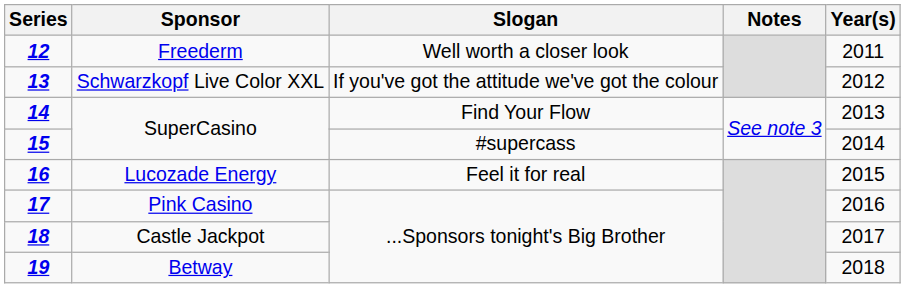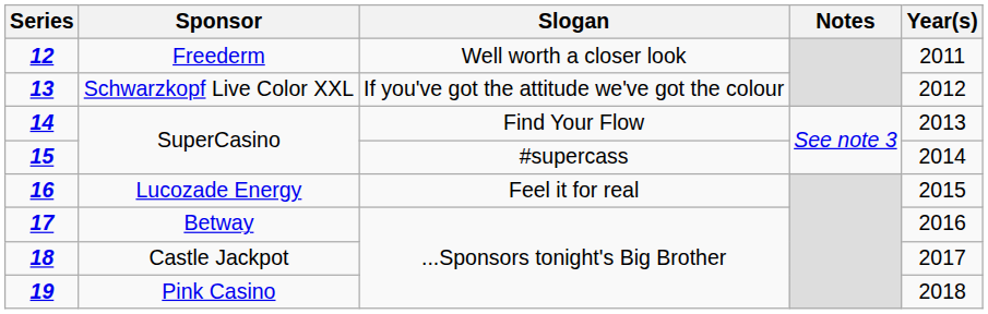17 | Sponsor: Pink Casino -> Betway
19 | Sponsor: Betway -> Pink Casino
